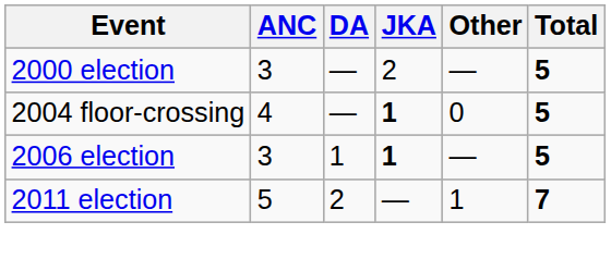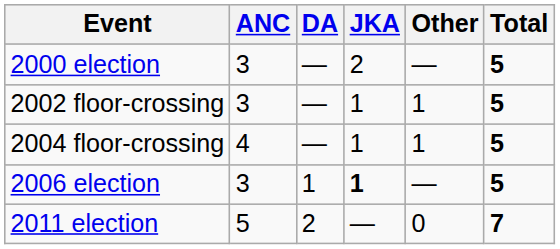+ row: 2002 floor-crossing | 3 | — | 1 | 1 | 5
2004 floor-crossing | JKA: bold -> normal
2004 floor-crossing | Other: 0 -> 1
2011 election | Other: 1 -> 0
